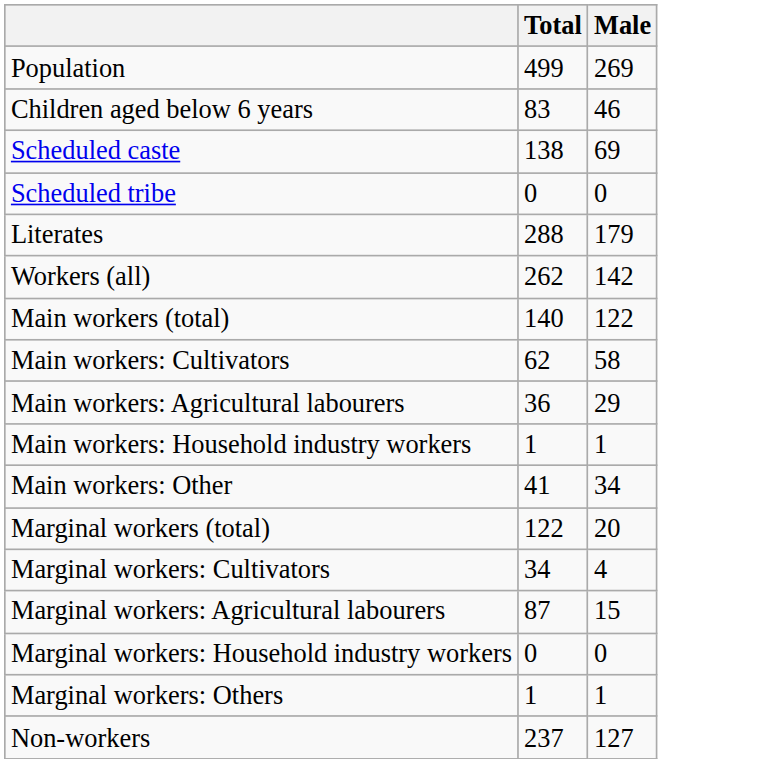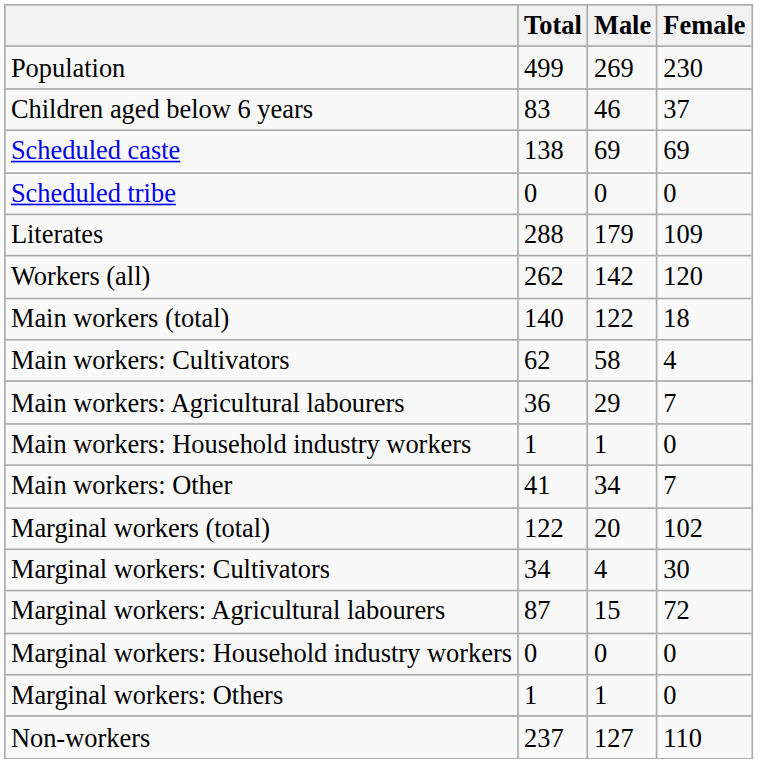+ column: Female | 230 | 37 | 69 | 0 | 109 | 120 | 18 | 4 | 7 | 0 | 7 | 102 | 30 | 72 | 0 | 0 | 110
